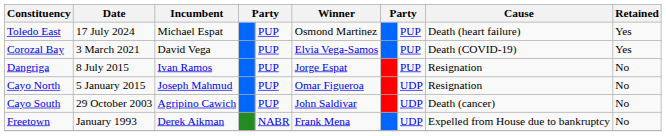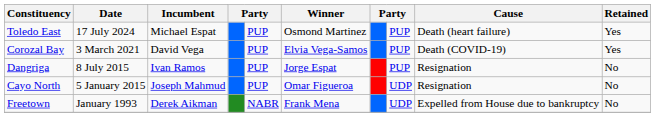- row: Cayo South | 29 October 2003 | Agripino Cawich | PUP | John Saldivar | UDP | Death (cancer) | No
